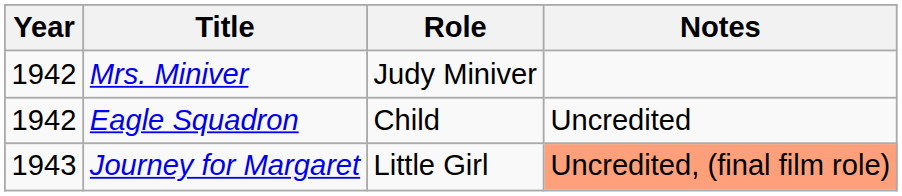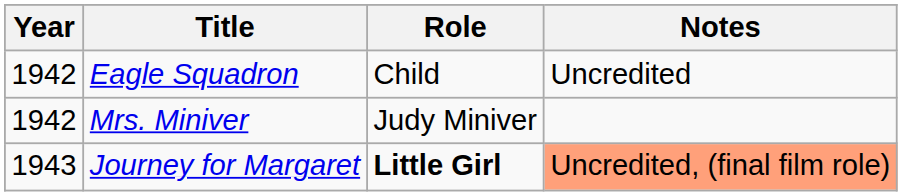rows swapped: Mrs. Miniver <-> Eagle Squadron
Journey for Margaret | Role: normal -> bold
